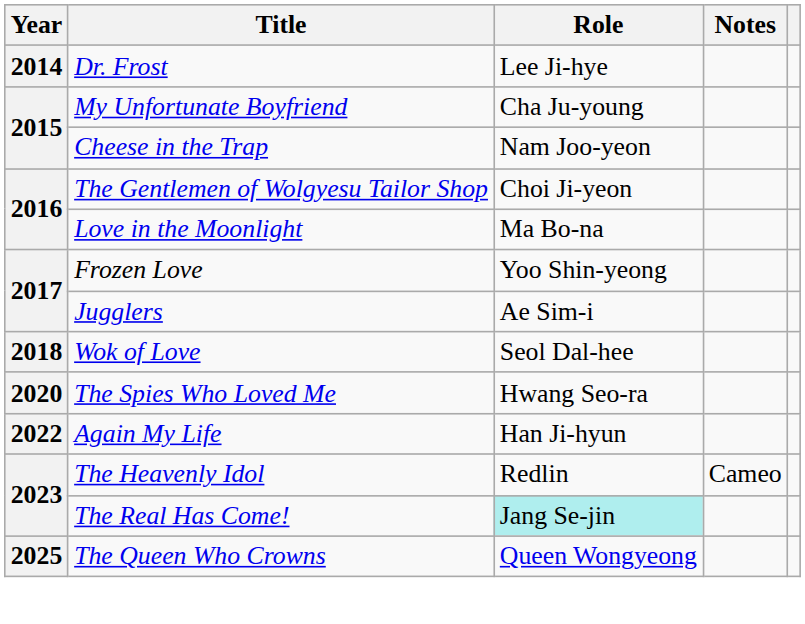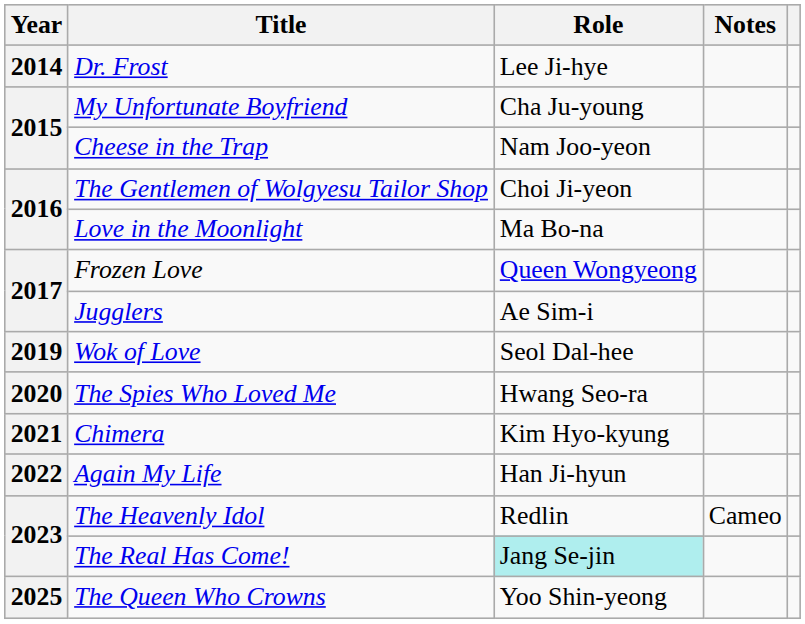Frozen Love | Role: Yoo Shin-yeong -> Queen Wongyeong
Wok of Love | Year: 2018 -> 2019
+ row: 2021 | Chimera | Kim Hyo-kyung
The Queen Who Crowns | Role: Queen Wongyeong -> Yoo Shin-yeong
